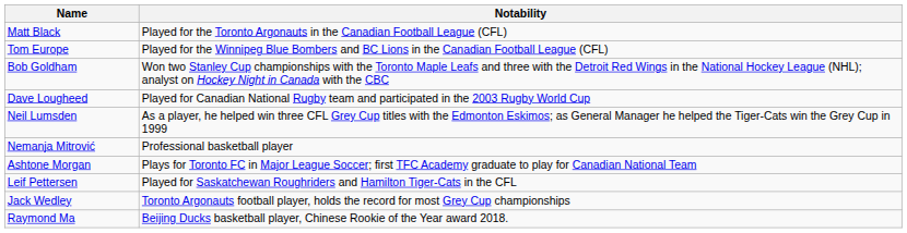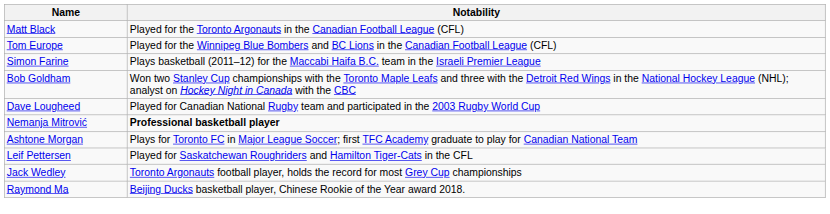+ row: Simon Farine | Plays basketball (2011–12) for the Maccabi Haifa B.C. team in the Israeli Premier League
- row: Neil Lumsden | As a player, he helped win three CFL Grey Cup titles with the Edmonton Eskimos; as General Manager he helped the Tiger-Cats win the Grey Cup in 1999
Nemanja Mitrović | Notability: normal -> bold
